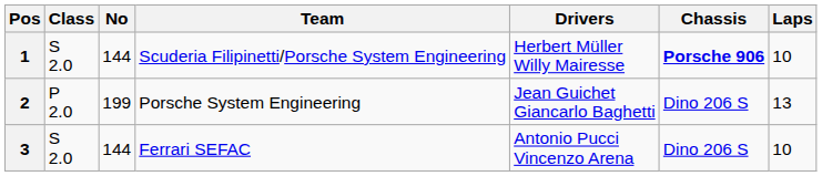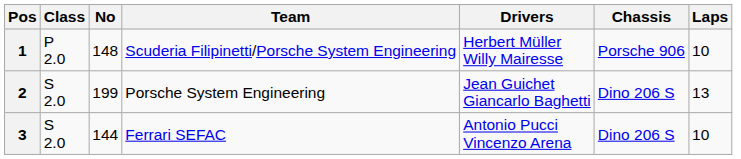1 | Class: S 2.0 -> P 2.0
1 | No: 144 -> 148
1 | Chassis: bold -> normal
2 | Class: P 2.0 -> S 2.0
